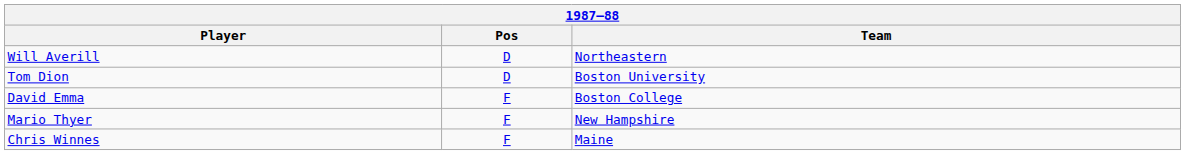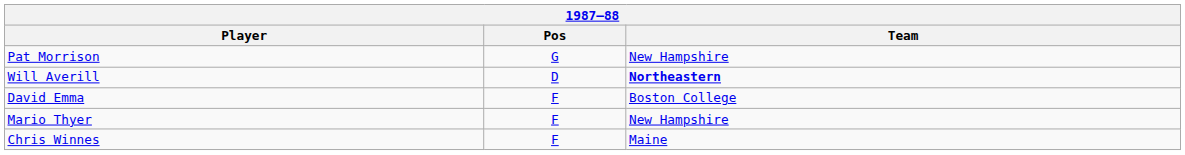+ row: Pat Morrison | G | New Hampshire
Will Averill | Team: normal -> bold
- row: Tom Dion | D | Boston University
